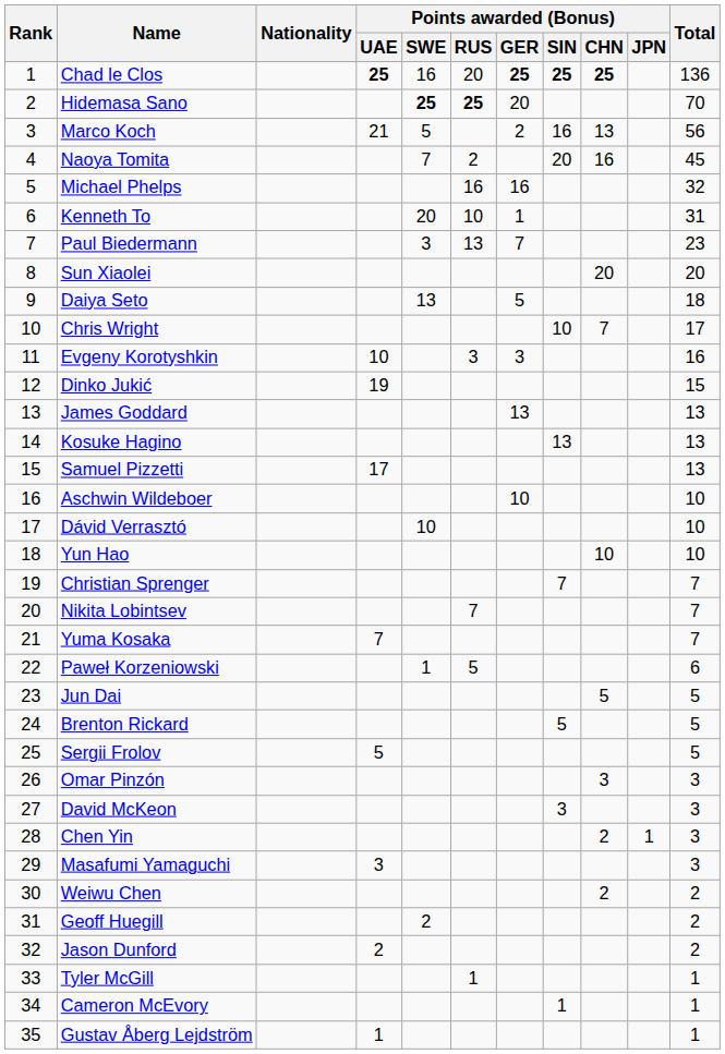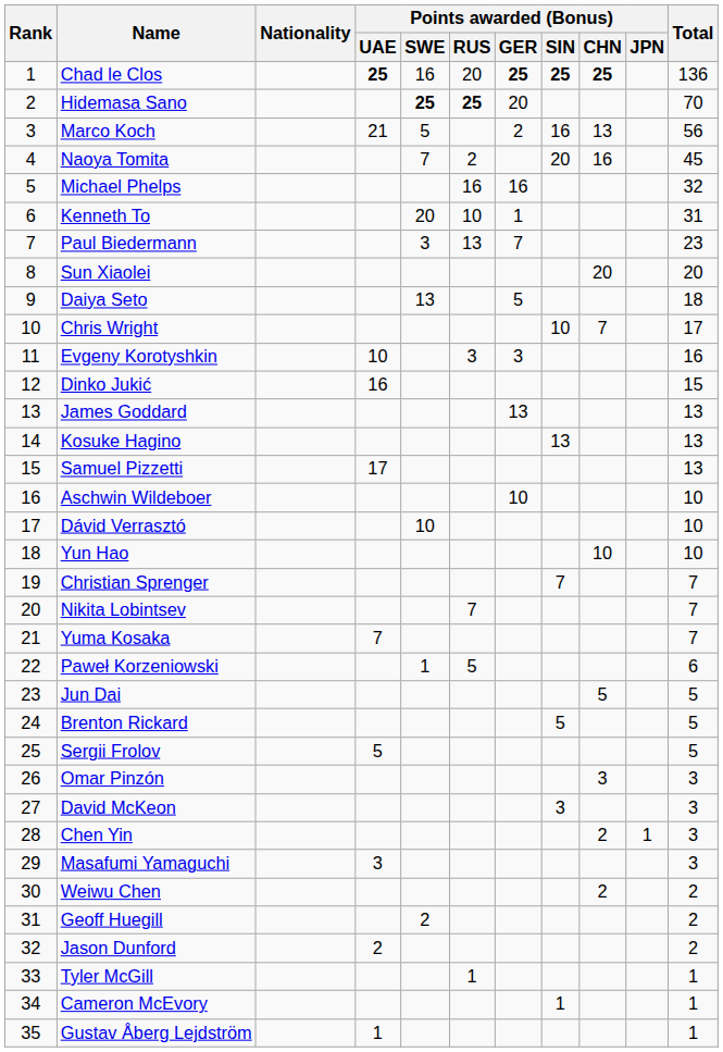Dinko Jukić | Points awarded (Bonus) / UAE: 19 -> 16
